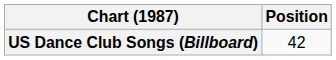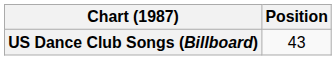US Dance Club Songs (Billboard) | Position: 42 -> 43
